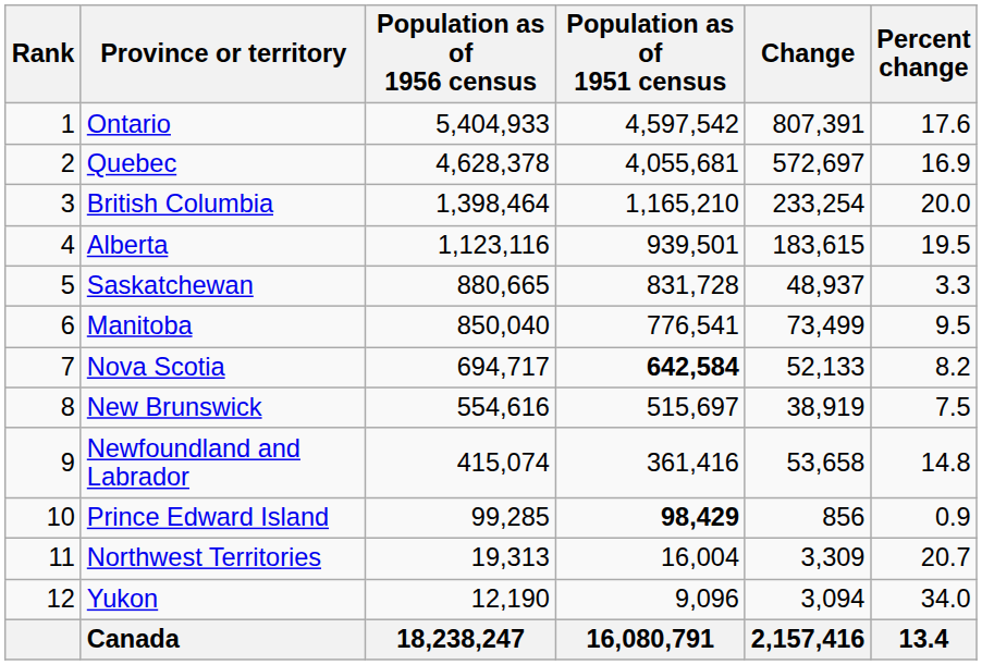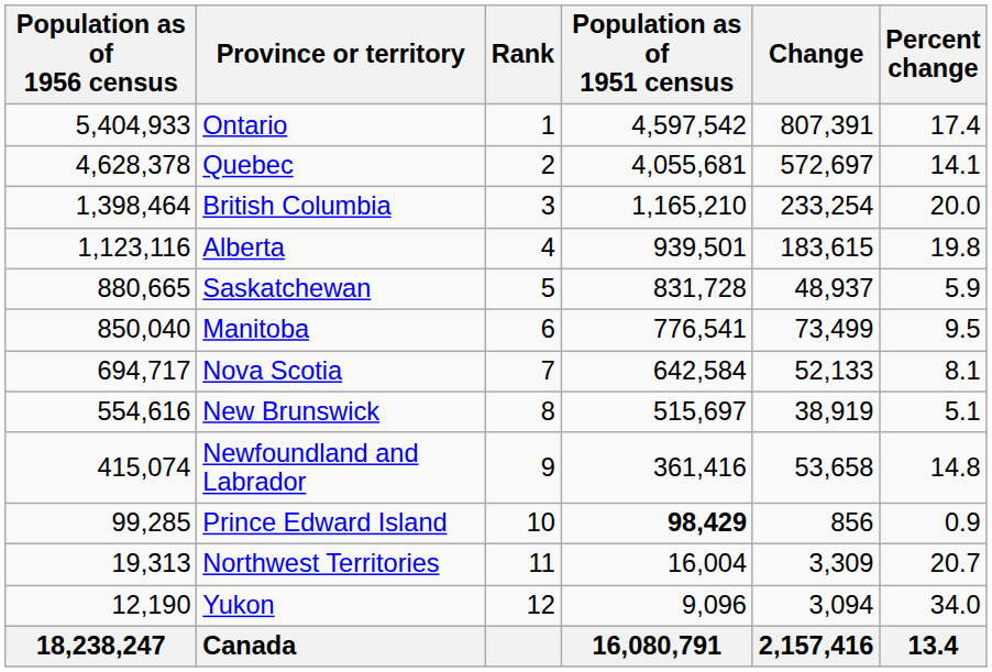columns swapped: Rank <-> Population as of 1956 census
Ontario | Percent change: 17.6 -> 17.4
Quebec | Percent change: 16.9 -> 14.1
Alberta | Percent change: 19.5 -> 19.8
Saskatchewan | Percent change: 3.3 -> 5.9
Nova Scotia | Population as of 1951 census: bold -> normal
Nova Scotia | Percent change: 8.2 -> 8.1
New Brunswick | Percent change: 7.5 -> 5.1
